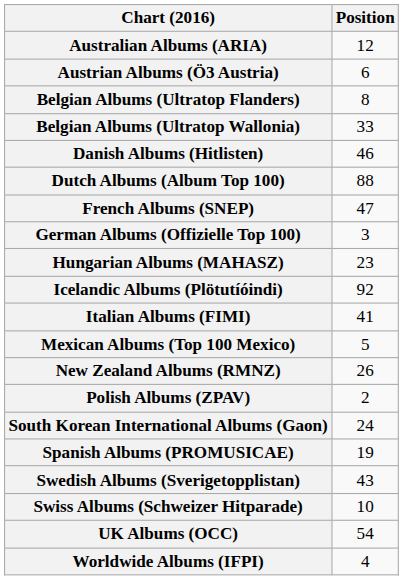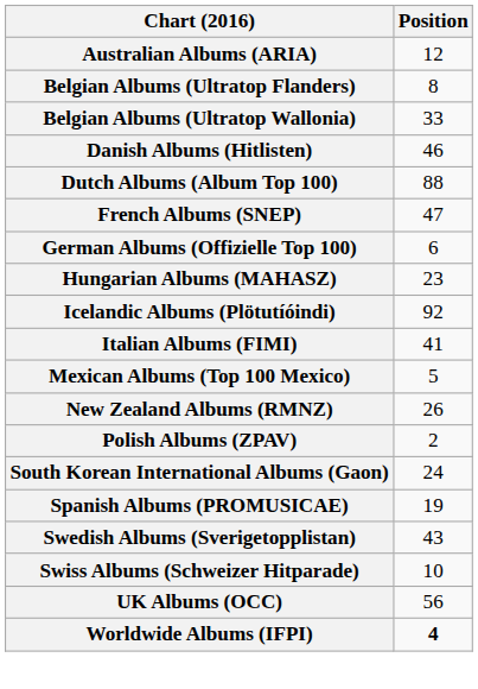- row: Austrian Albums (Ö3 Austria) | 6
German Albums (Offizielle Top 100) | Position: 3 -> 6
UK Albums (OCC) | Position: 54 -> 56
Worldwide Albums (IFPI) | Position: normal -> bold
